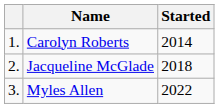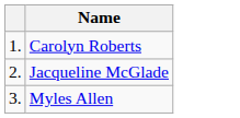- column: Started | 2014 | 2018 | 2022
